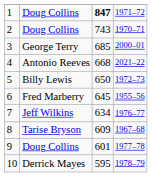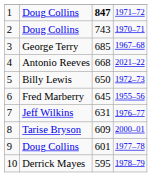3 | column 4: 2000–01 -> 1967–68
7 | column 3: 634 -> 631
8 | column 4: 1967–68 -> 2000–01
